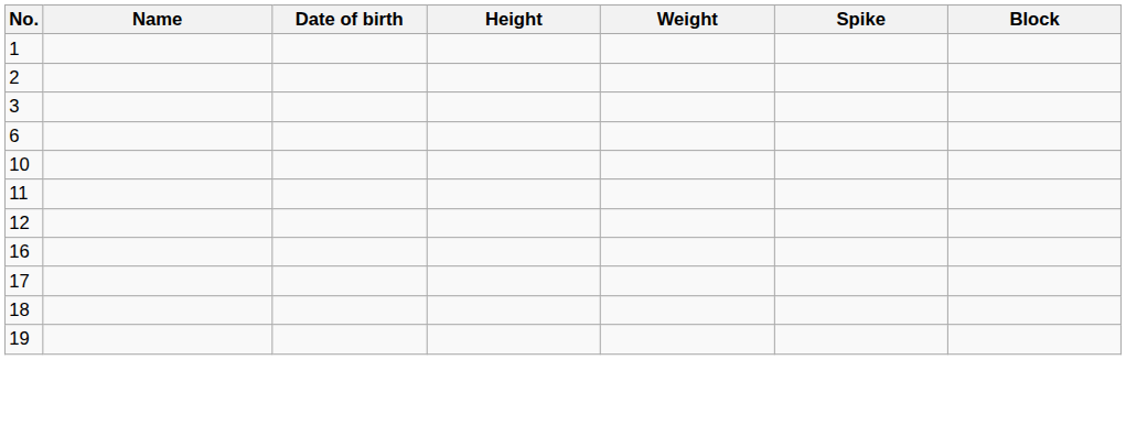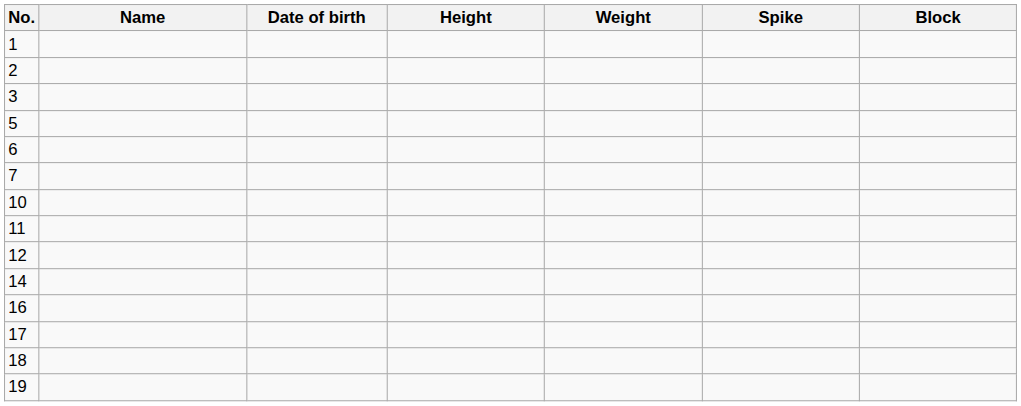+ row: 5
+ row: 7
+ row: 14
